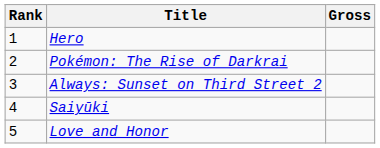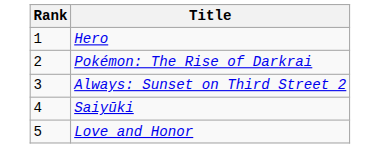- column: Gross
